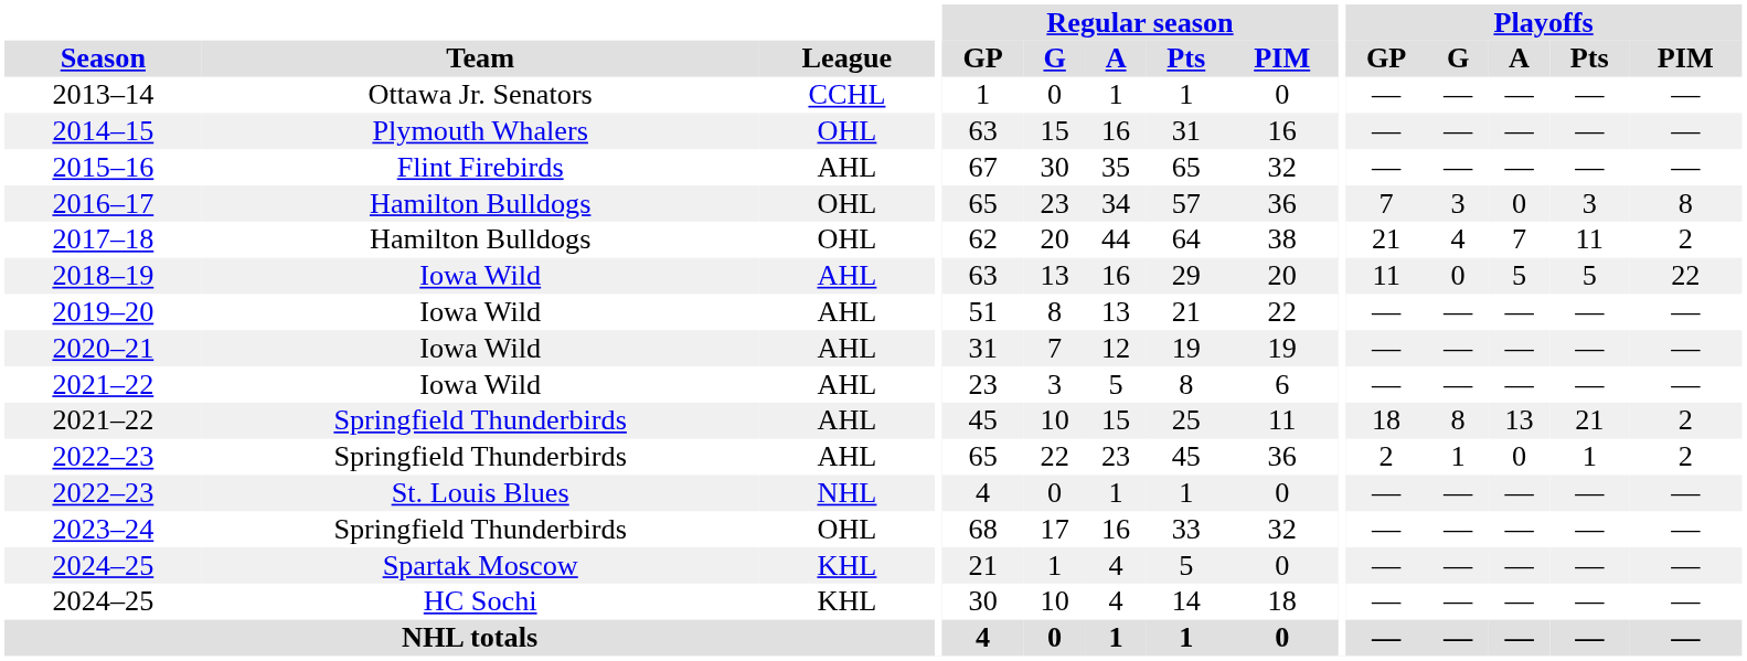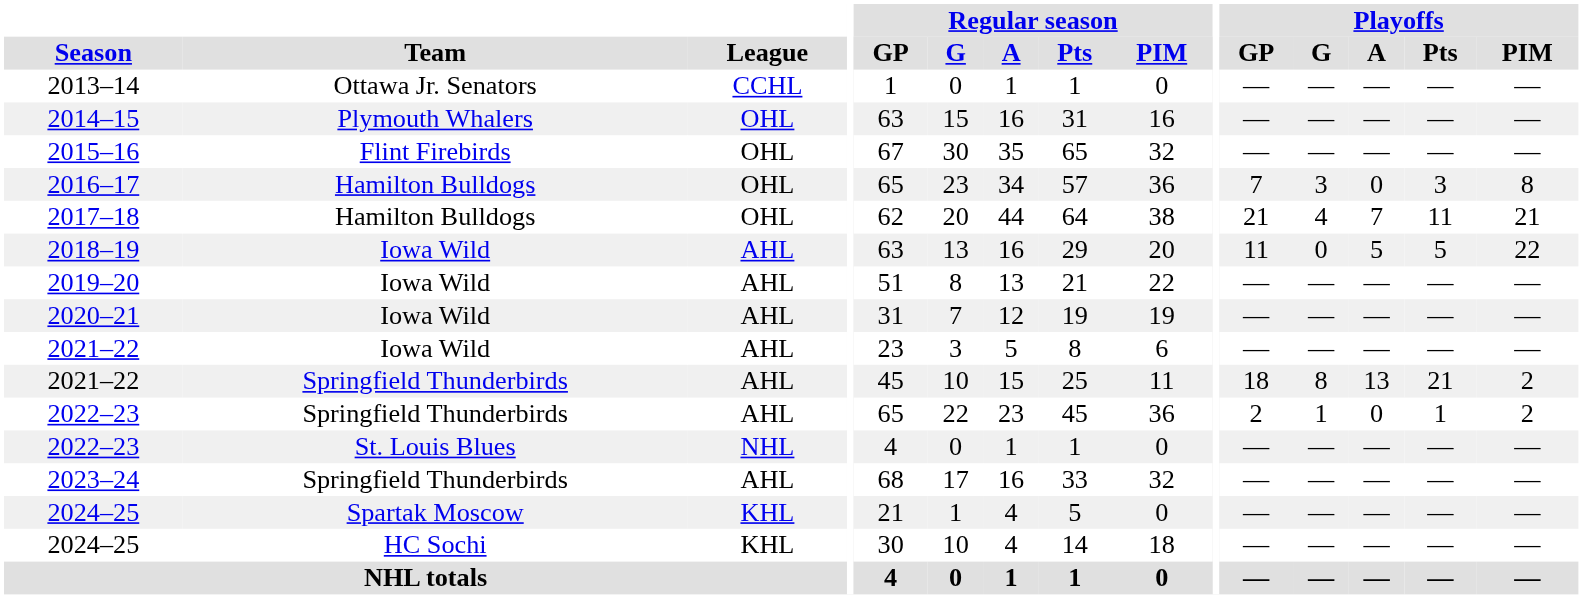2015–16 | League: AHL -> OHL
2017–18 | Playoffs / PIM: 2 -> 21
2023–24 | League: OHL -> AHL
